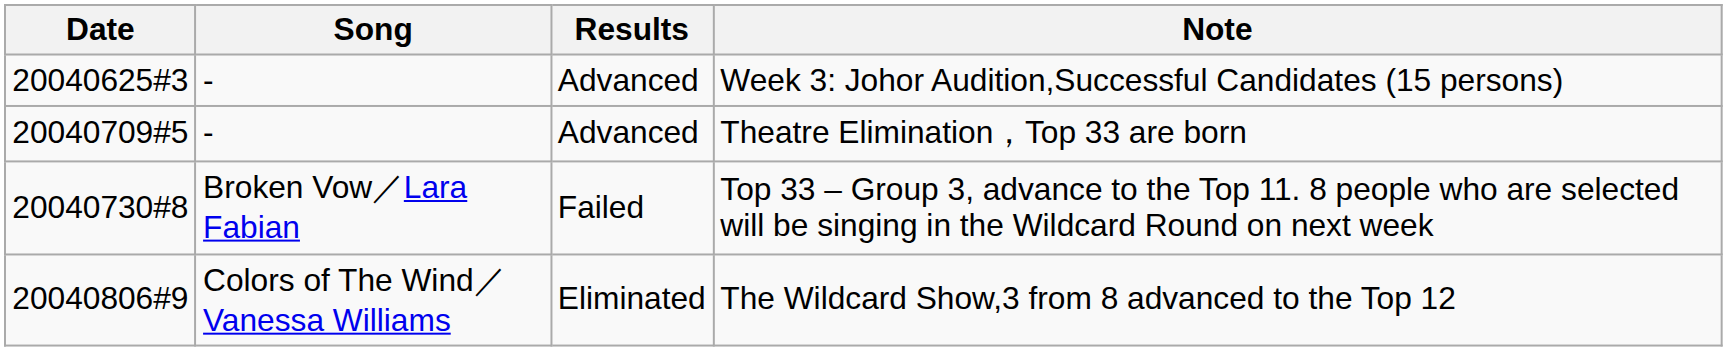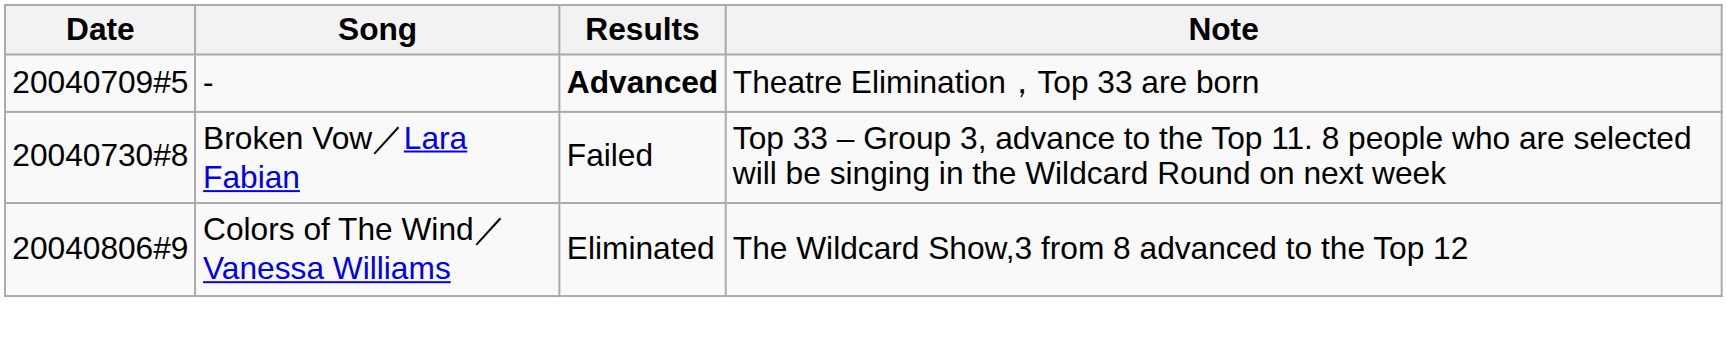- row: 20040625#3 | - | Advanced | Week 3: Johor Audition,Successful Candidates (15 persons)
Theatre Elimination，Top 33 are born | Results: normal -> bold
